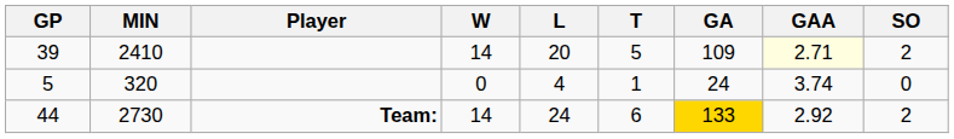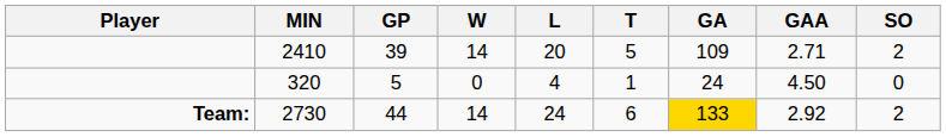columns swapped: Player <-> GP
2410 | GAA: lightyellow background -> no background
320 | GAA: 3.74 -> 4.50
